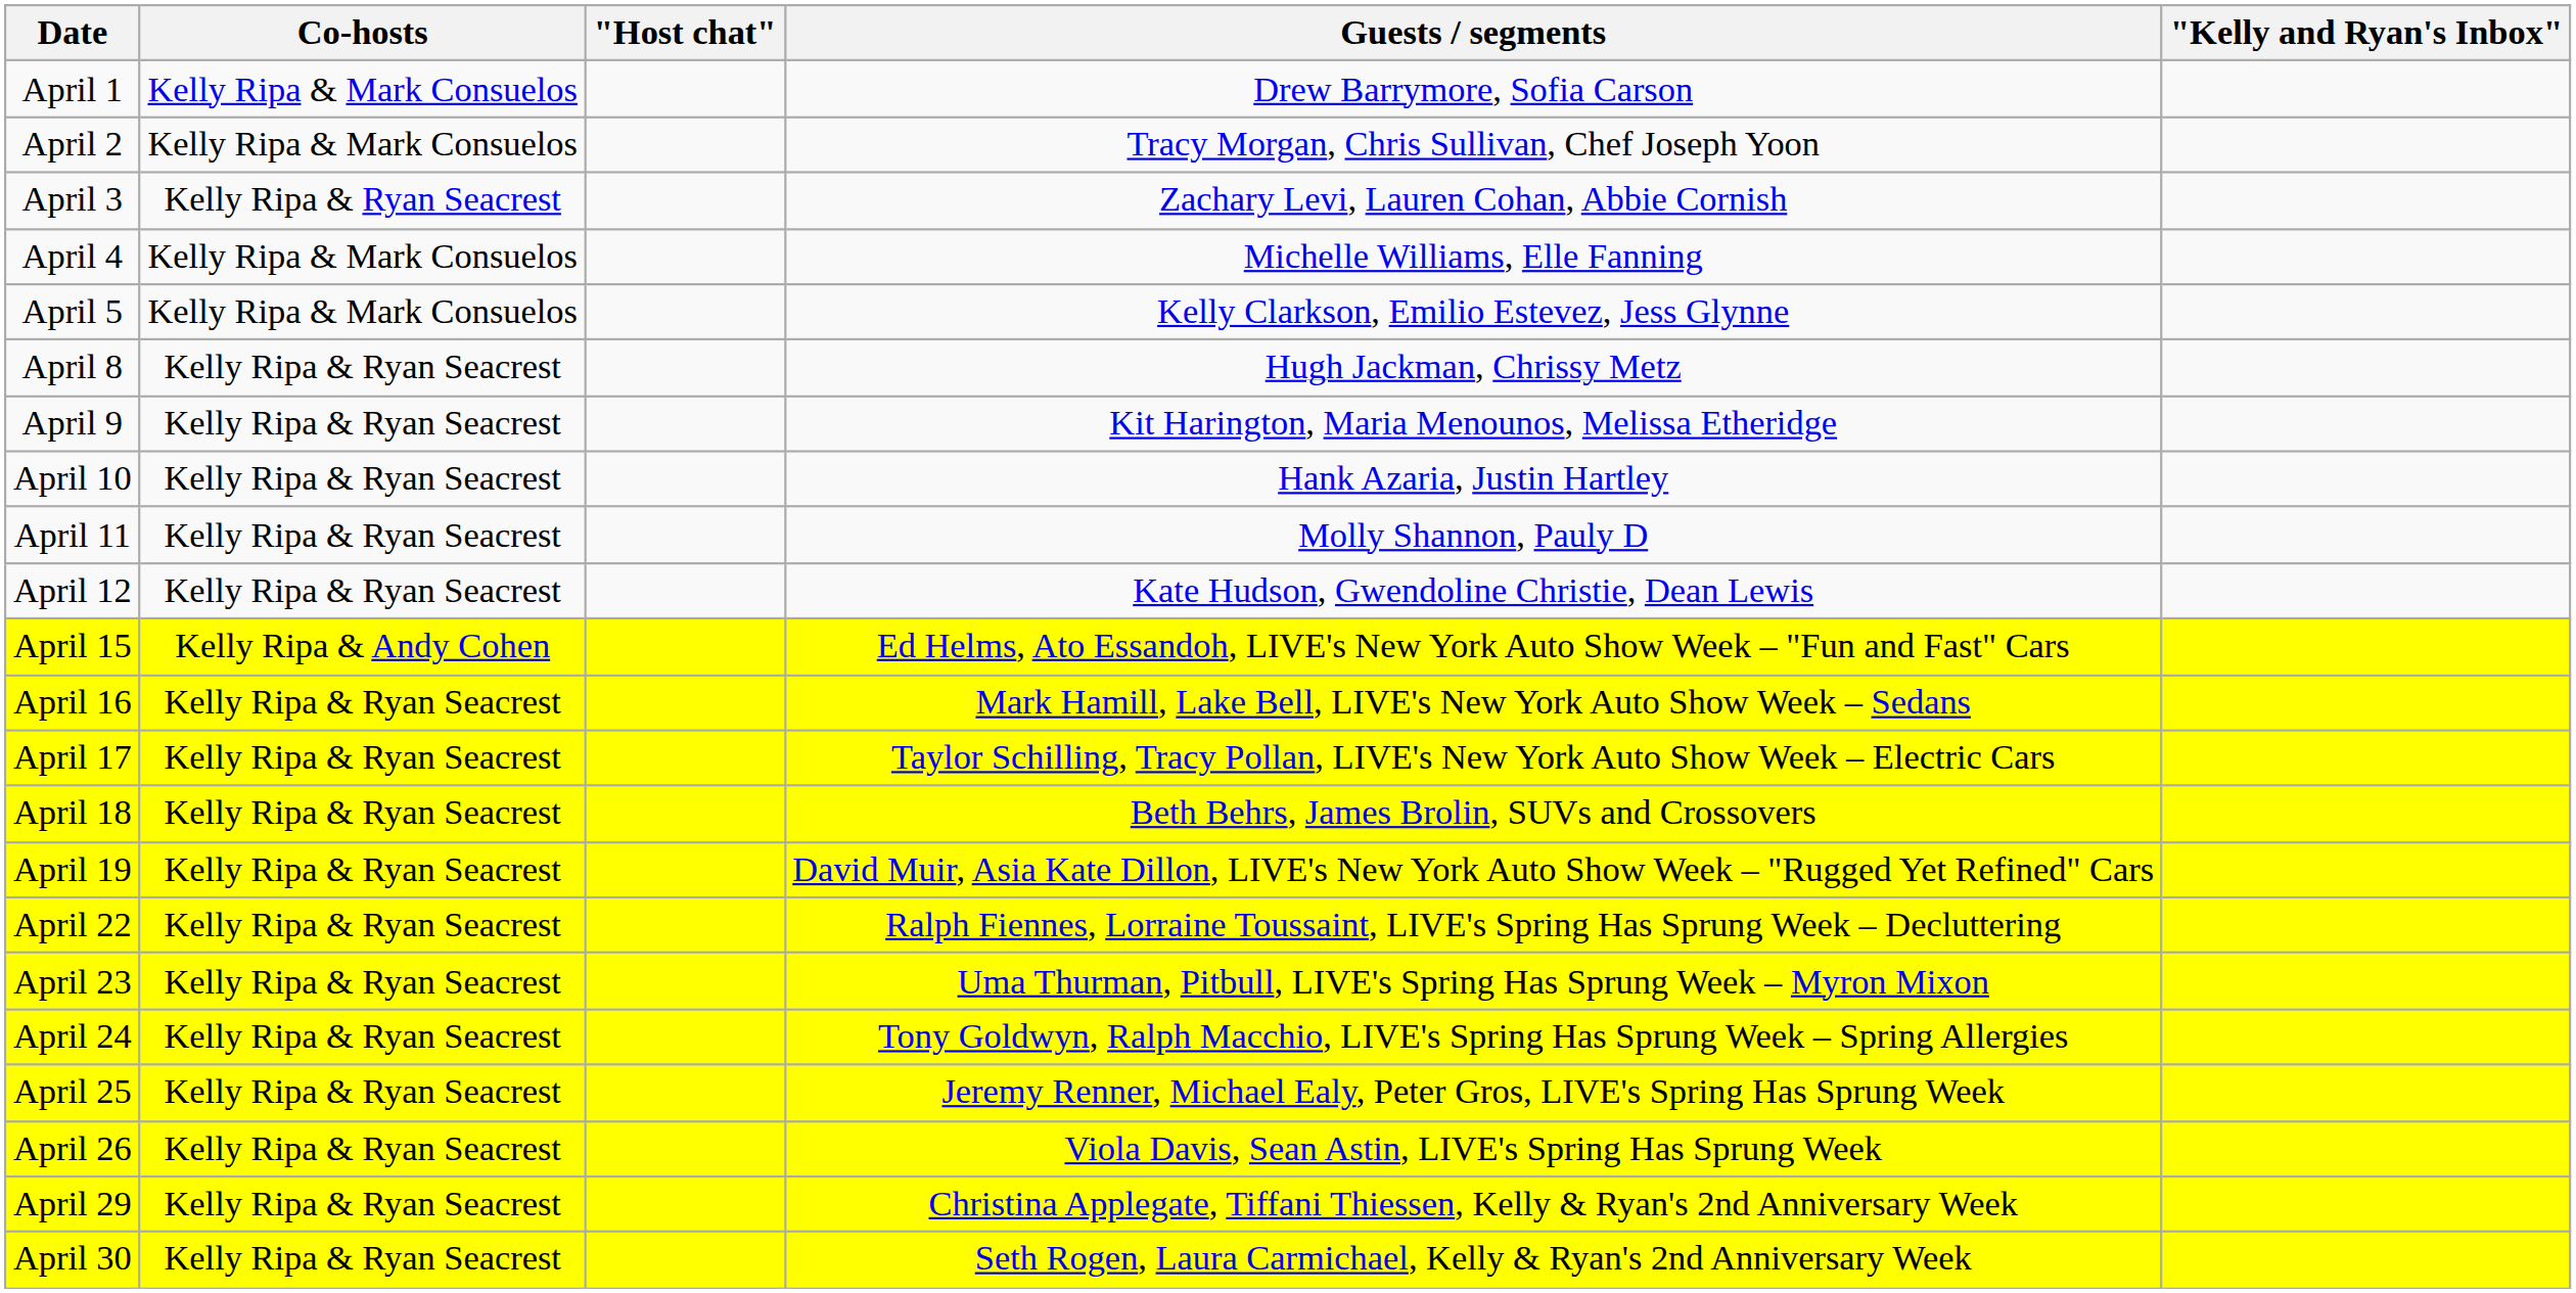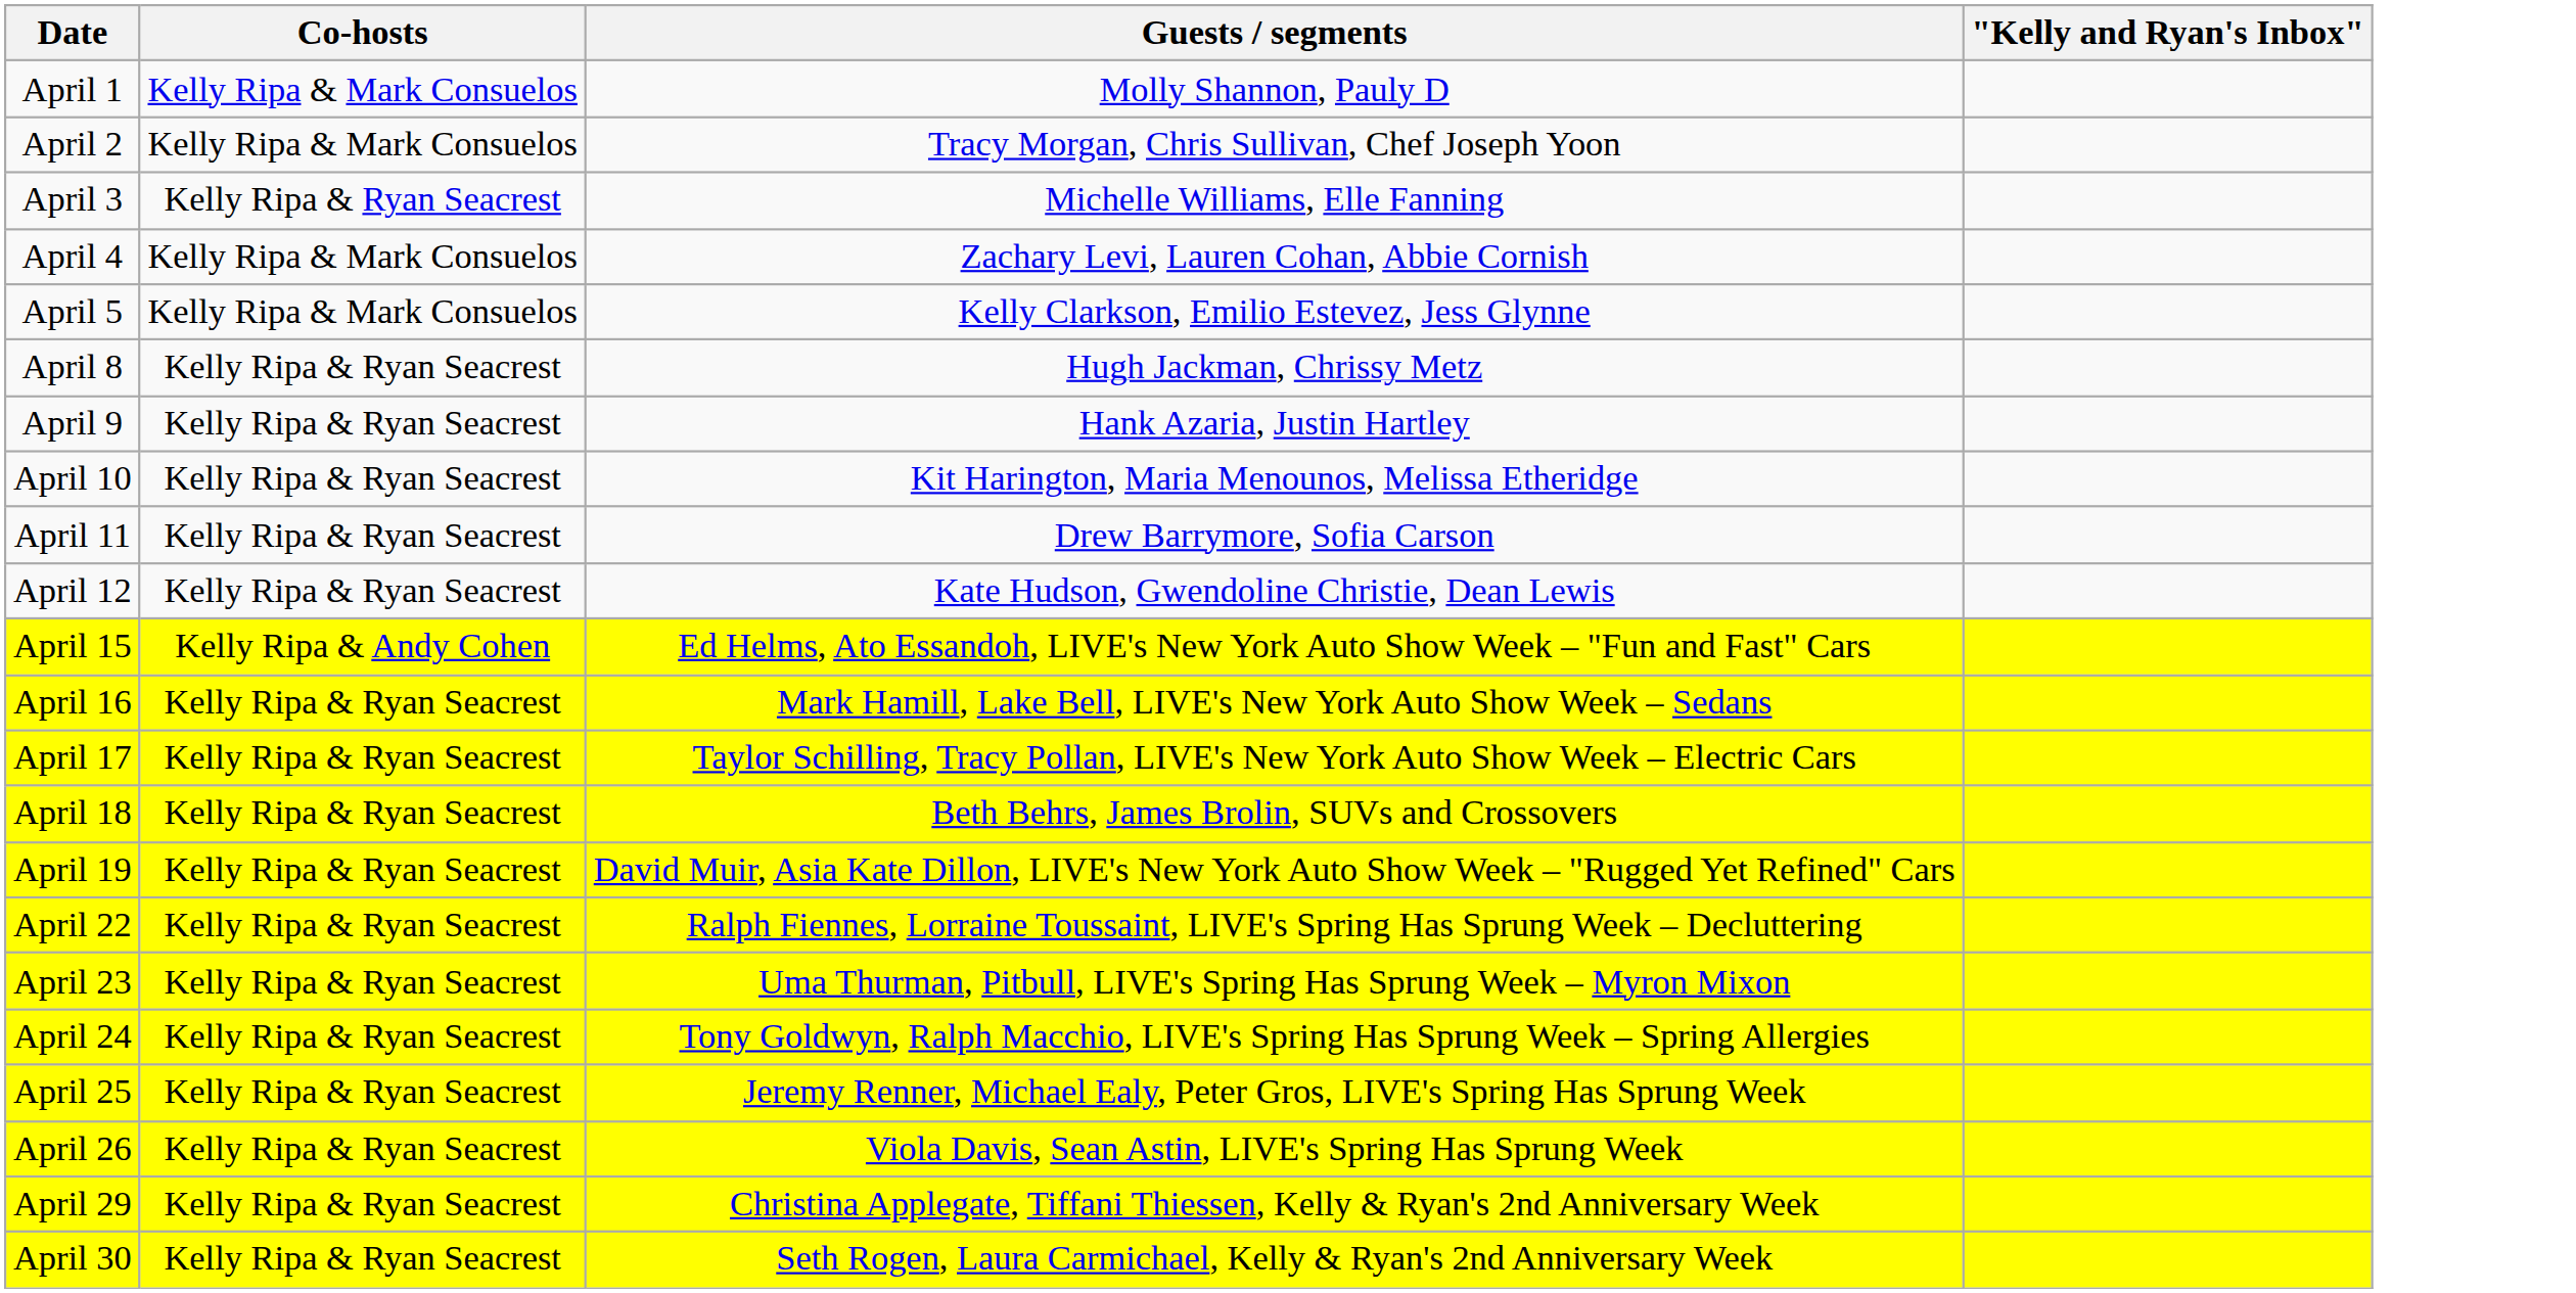- column: "Host chat"
April 1 | Guests / segments: Drew Barrymore, Sofia Carson -> Molly Shannon, Pauly D
April 3 | Guests / segments: Zachary Levi, Lauren Cohan, Abbie Cornish -> Michelle Williams, Elle Fanning
April 4 | Guests / segments: Michelle Williams, Elle Fanning -> Zachary Levi, Lauren Cohan, Abbie Cornish
April 9 | Guests / segments: Kit Harington, Maria Menounos, Melissa Etheridge -> Hank Azaria, Justin Hartley
April 10 | Guests / segments: Hank Azaria, Justin Hartley -> Kit Harington, Maria Menounos, Melissa Etheridge
April 11 | Guests / segments: Molly Shannon, Pauly D -> Drew Barrymore, Sofia Carson
